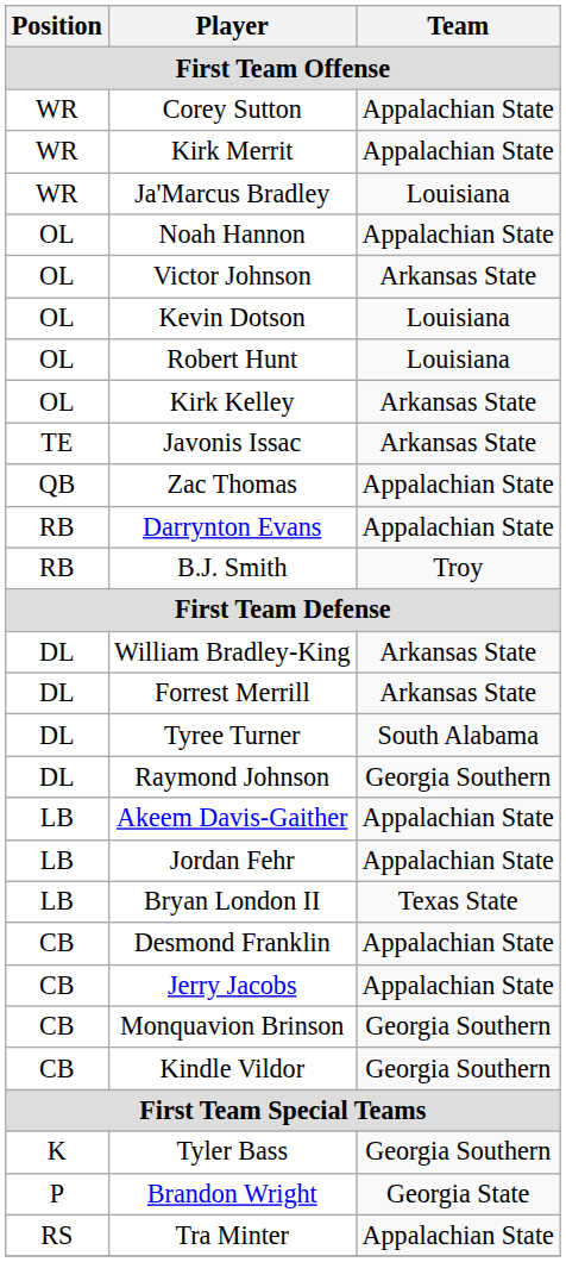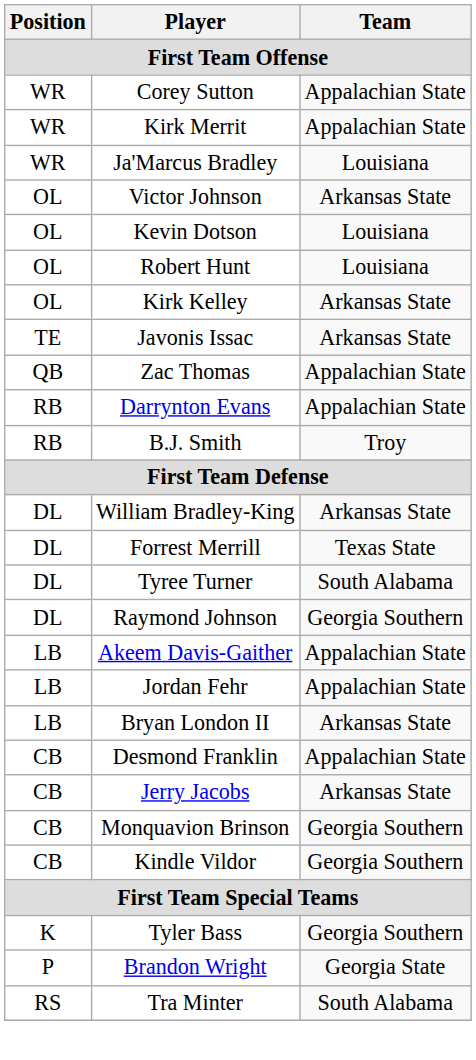- row: OL | Noah Hannon | Appalachian State
Forrest Merrill | Team: Arkansas State -> Texas State
Bryan London II | Team: Texas State -> Arkansas State
Jerry Jacobs | Team: Appalachian State -> Arkansas State
Tra Minter | Team: Appalachian State -> South Alabama
